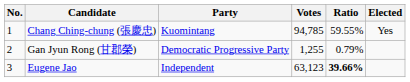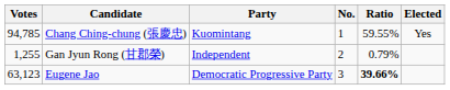columns swapped: No. <-> Votes
Gan Jyun Rong (甘郡榮) | Party: Democratic Progressive Party -> Independent
Eugene Jao | Party: Independent -> Democratic Progressive Party
